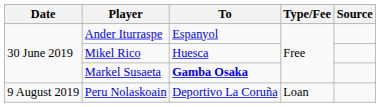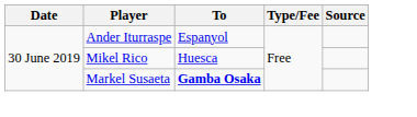- row: 9 August 2019 | Peru Nolaskoain | Deportivo La Coruña | Loan
